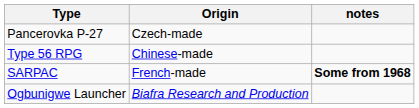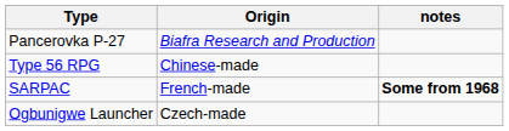Pancerovka P-27 | Origin: Czech-made -> Biafra Research and Production
Ogbunigwe Launcher | Origin: Biafra Research and Production -> Czech-made
